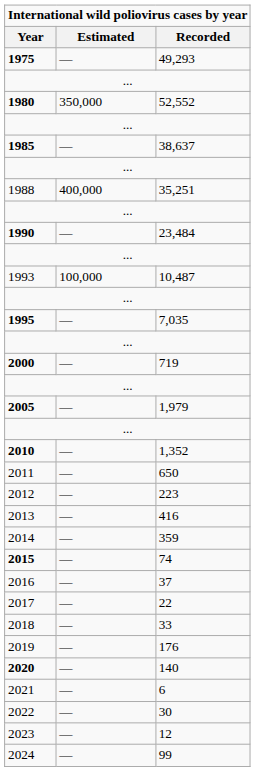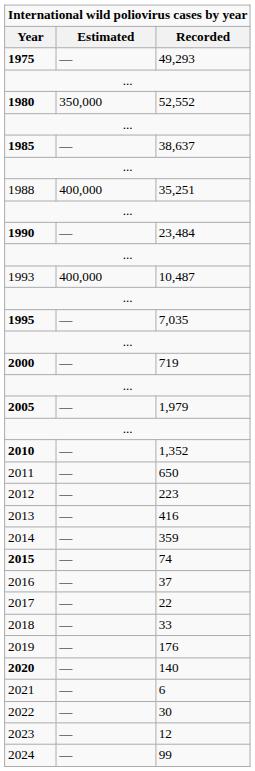1993 | Estimated: 100,000 -> 400,000
